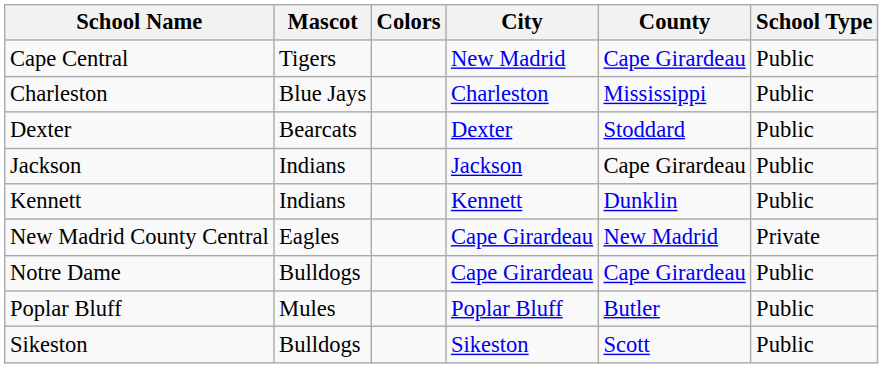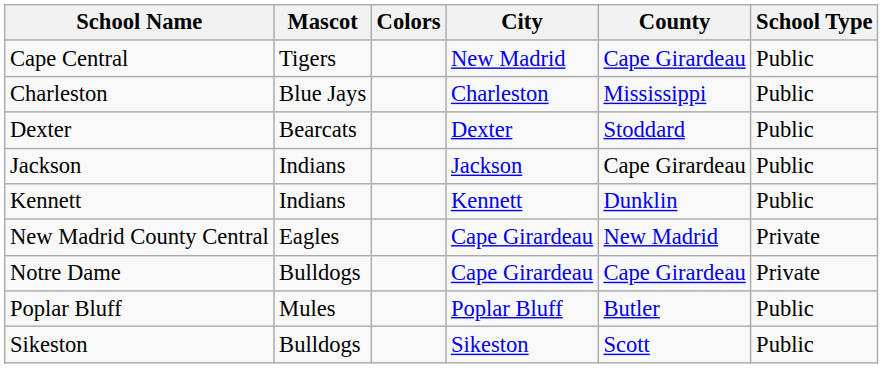Notre Dame | School Type: Public -> Private
